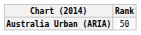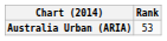Australia Urban (ARIA) | Rank: 50 -> 53
